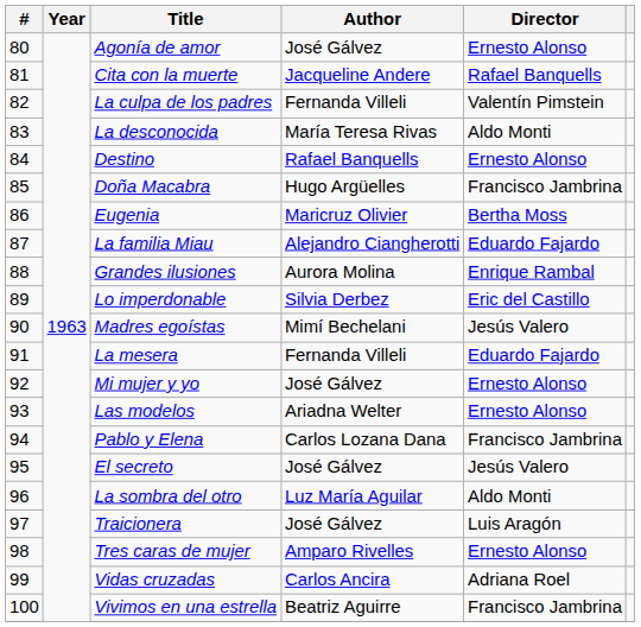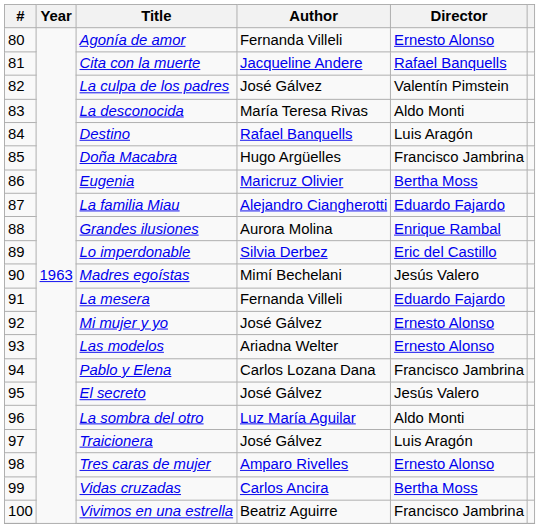Agonía de amor | Author: José Gálvez -> Fernanda Villeli
La culpa de los padres | Author: Fernanda Villeli -> José Gálvez
Destino | Director: Ernesto Alonso -> Luis Aragón
Vidas cruzadas | Director: Adriana Roel -> Bertha Moss
